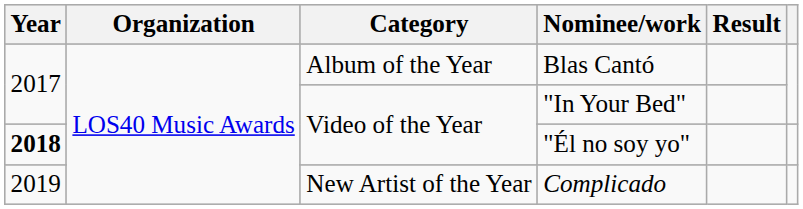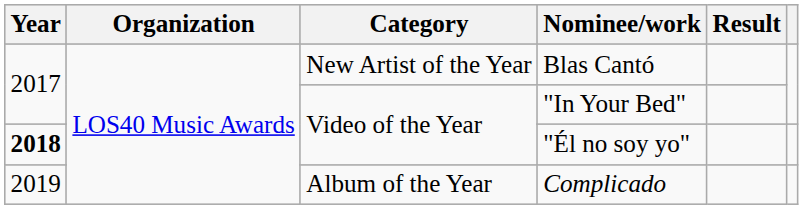Blas Cantó | Category: Album of the Year -> New Artist of the Year
Complicado | Category: New Artist of the Year -> Album of the Year
